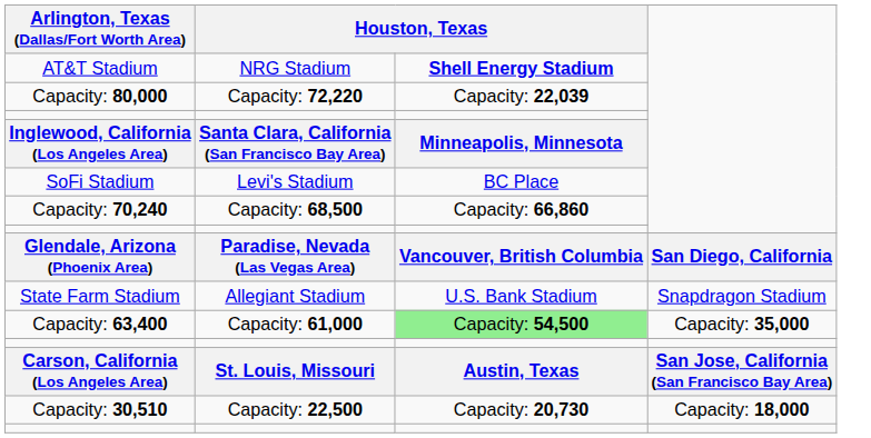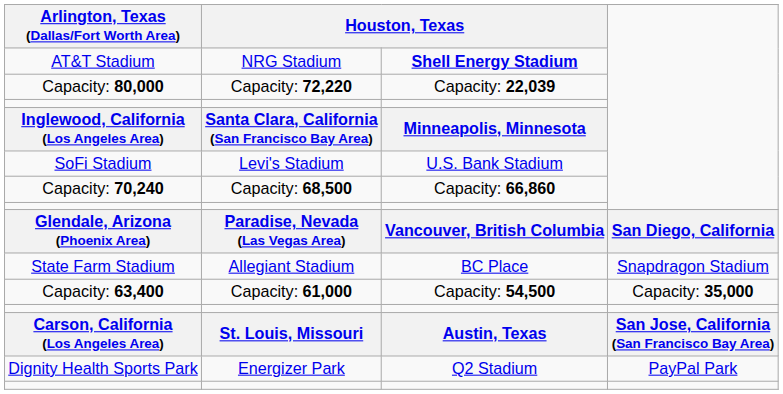SoFi Stadium | column 3: BC Place -> U.S. Bank Stadium
State Farm Stadium | column 3: U.S. Bank Stadium -> BC Place
Capacity: 63,400 | column 3: lightgreen background -> no background
+ row: Dignity Health Sports Park | Energizer Park | Q2 Stadium | PayPal Park
- row: Capacity: 30,510 | Capacity: 22,500 | Capacity: 20,730 | Capacity: 18,000
